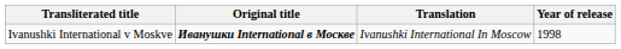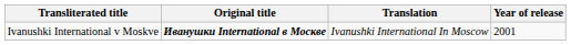Ivanushki International v Moskve | Year of release: 1998 -> 2001
